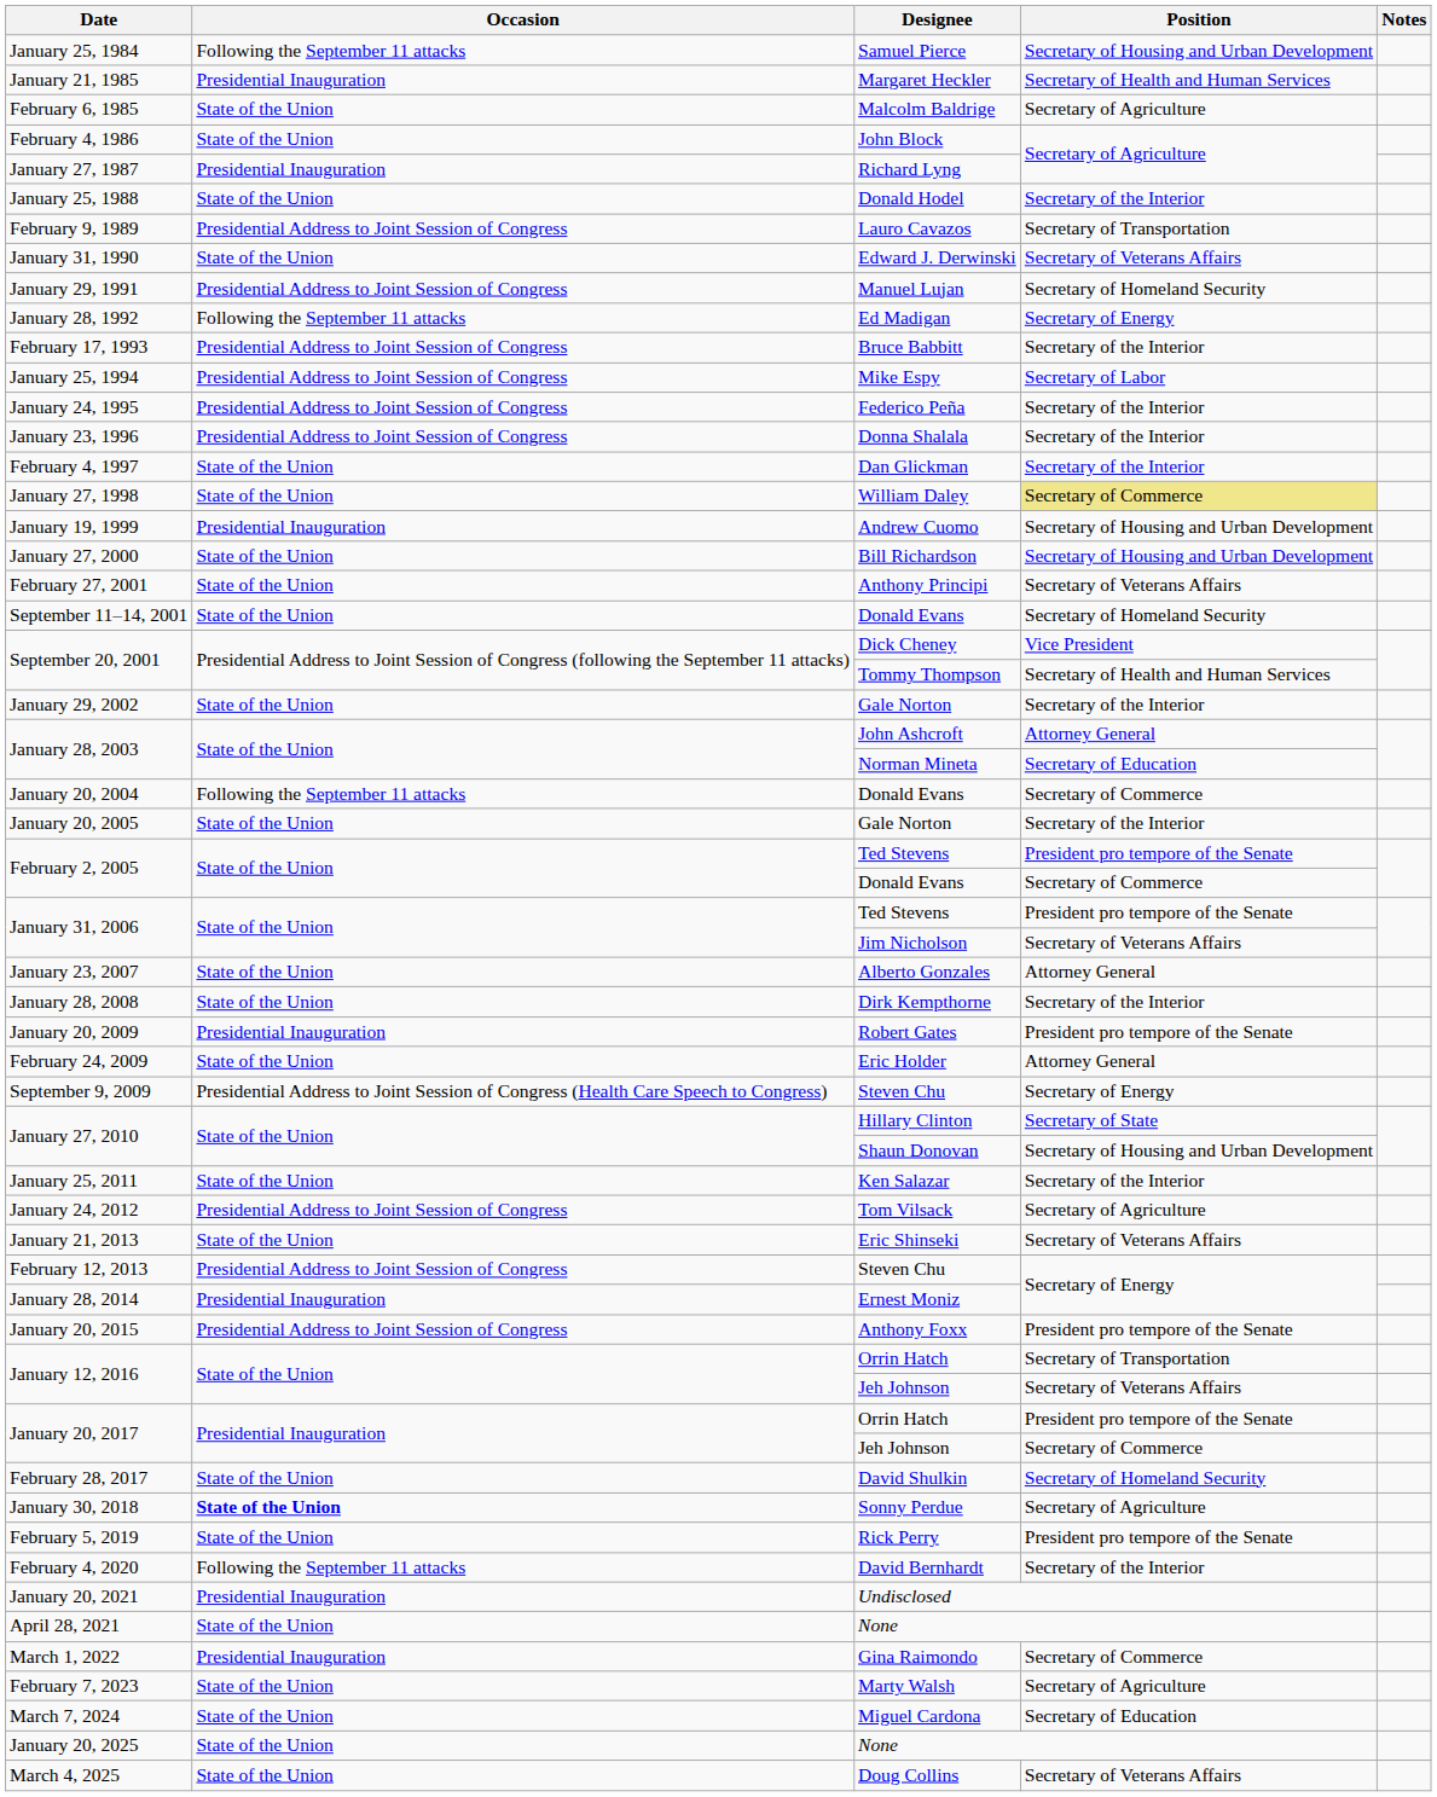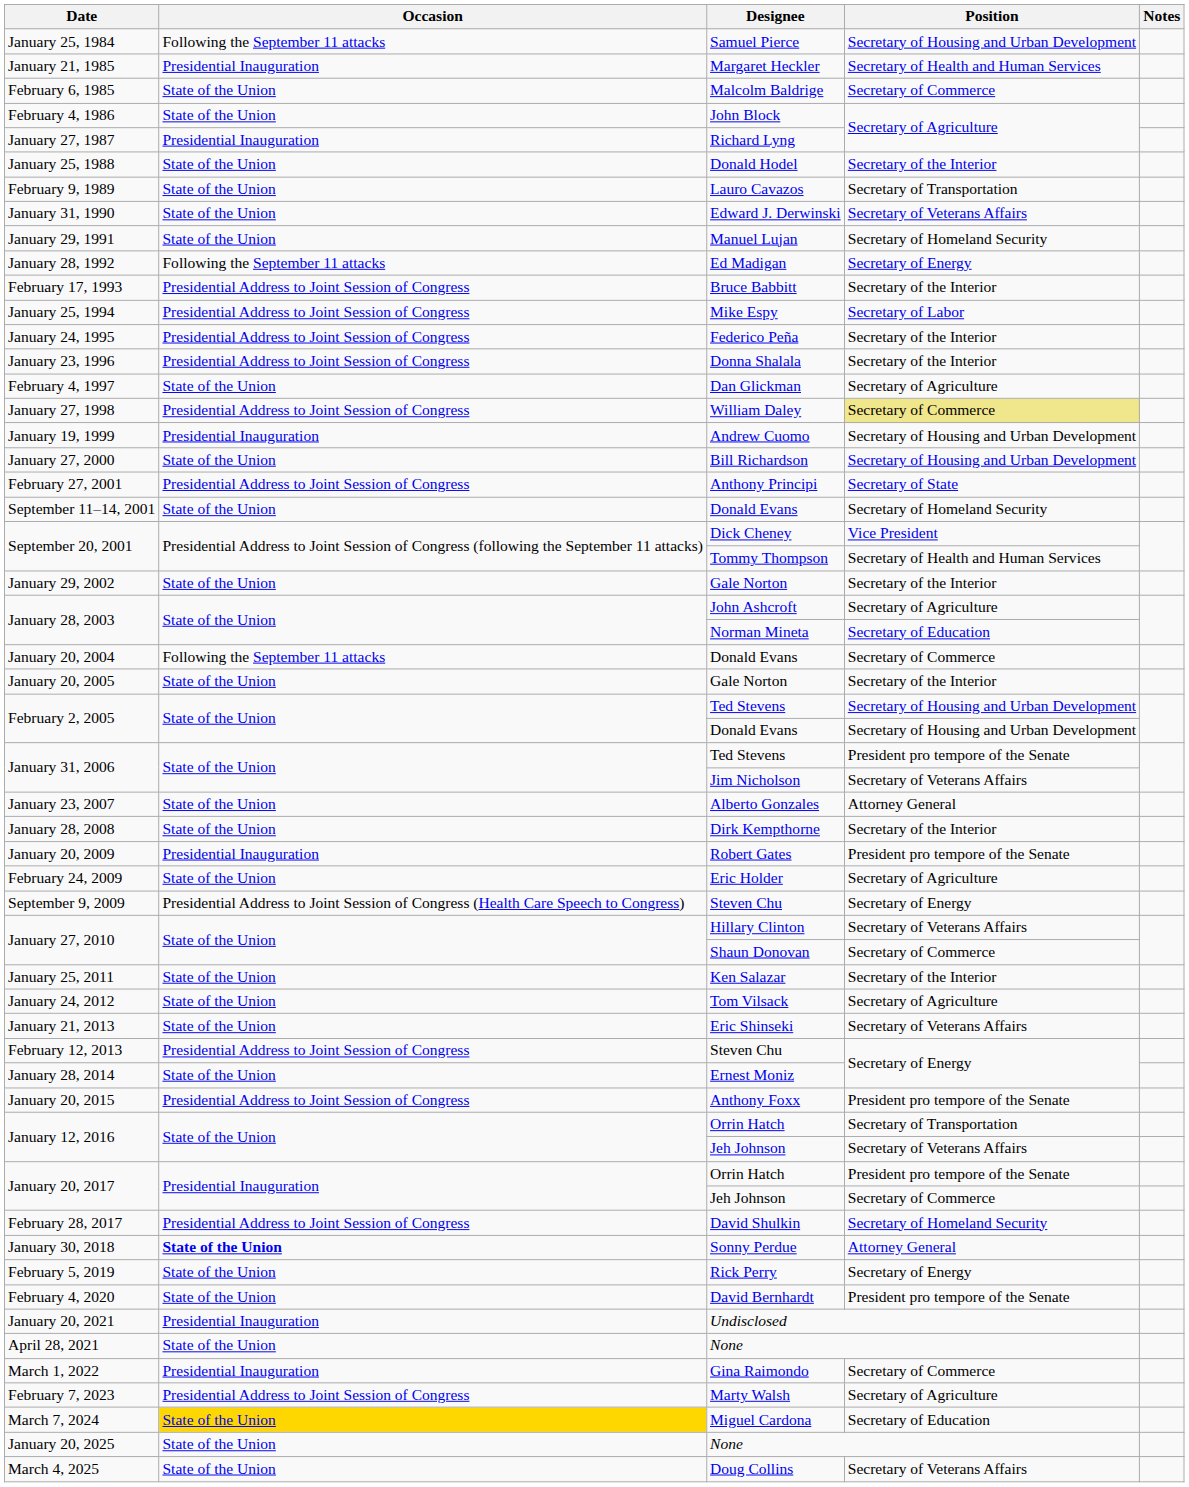February 6, 1985 | Position: Secretary of Agriculture -> Secretary of Commerce
February 9, 1989 | Occasion: Presidential Address to Joint Session of Congress -> State of the Union
January 29, 1991 | Occasion: Presidential Address to Joint Session of Congress -> State of the Union
February 4, 1997 | Position: Secretary of the Interior -> Secretary of Agriculture
January 27, 1998 | Occasion: State of the Union -> Presidential Address to Joint Session of Congress
February 27, 2001 | Occasion: State of the Union -> Presidential Address to Joint Session of Congress
February 27, 2001 | Position: Secretary of Veterans Affairs -> Secretary of State
January 28, 2003 / John Ashcroft | Position: Attorney General -> Secretary of Agriculture
February 2, 2005 / Ted Stevens | Position: President pro tempore of the Senate -> Secretary of Housing and Urban Development
February 2, 2005 / Donald Evans | Position: Secretary of Commerce -> Secretary of Housing and Urban Development
February 24, 2009 | Position: Attorney General -> Secretary of Agriculture
January 27, 2010 / Hillary Clinton | Position: Secretary of State -> Secretary of Veterans Affairs
January 27, 2010 / Shaun Donovan | Position: Secretary of Housing and Urban Development -> Secretary of Commerce
January 24, 2012 | Occasion: Presidential Address to Joint Session of Congress -> State of the Union
January 28, 2014 | Occasion: Presidential Inauguration -> State of the Union
February 28, 2017 | Occasion: State of the Union -> Presidential Address to Joint Session of Congress
January 30, 2018 | Position: Secretary of Agriculture -> Attorney General
February 5, 2019 | Position: President pro tempore of the Senate -> Secretary of Energy
February 4, 2020 | Occasion: Following the September 11 attacks -> State of the Union
February 4, 2020 | Position: Secretary of the Interior -> President pro tempore of the Senate
February 7, 2023 | Occasion: State of the Union -> Presidential Address to Joint Session of Congress
March 7, 2024 | Occasion: no background -> gold background
